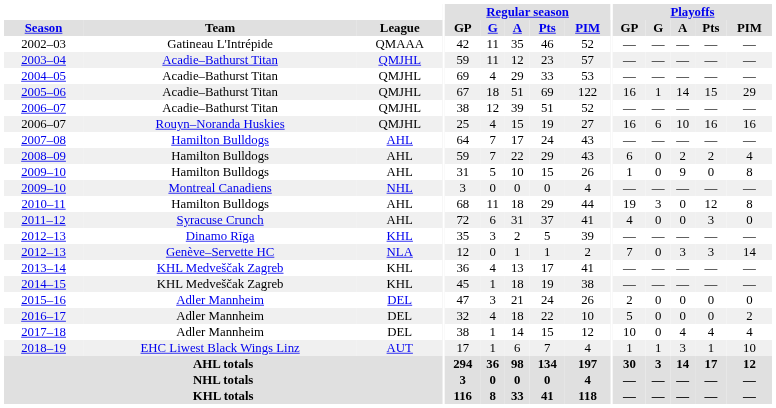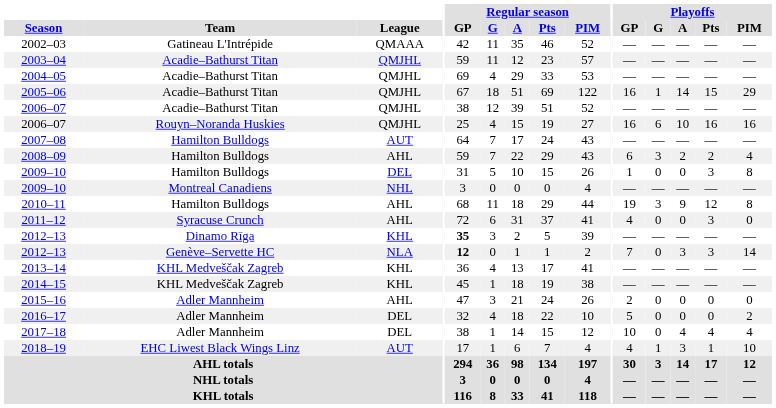2007–08 | League: AHL -> AUT
2008–09 | Playoffs / G: 0 -> 3
2009–10 / Hamilton Bulldogs | League: AHL -> DEL
2009–10 / Hamilton Bulldogs | Playoffs / A: 9 -> 0
2009–10 / Hamilton Bulldogs | Playoffs / Pts: 0 -> 3
2010–11 | Playoffs / A: 0 -> 9
2012–13 / Dinamo Rīga | Regular season / GP: normal -> bold
2012–13 / Genève–Servette HC | Regular season / GP: normal -> bold
2015–16 | League: DEL -> AHL
2018–19 | Playoffs / GP: 1 -> 4
